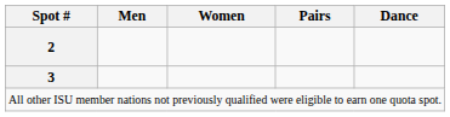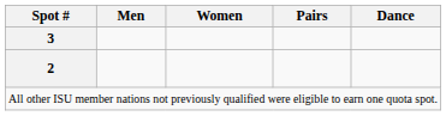rows swapped: 3 <-> 2
